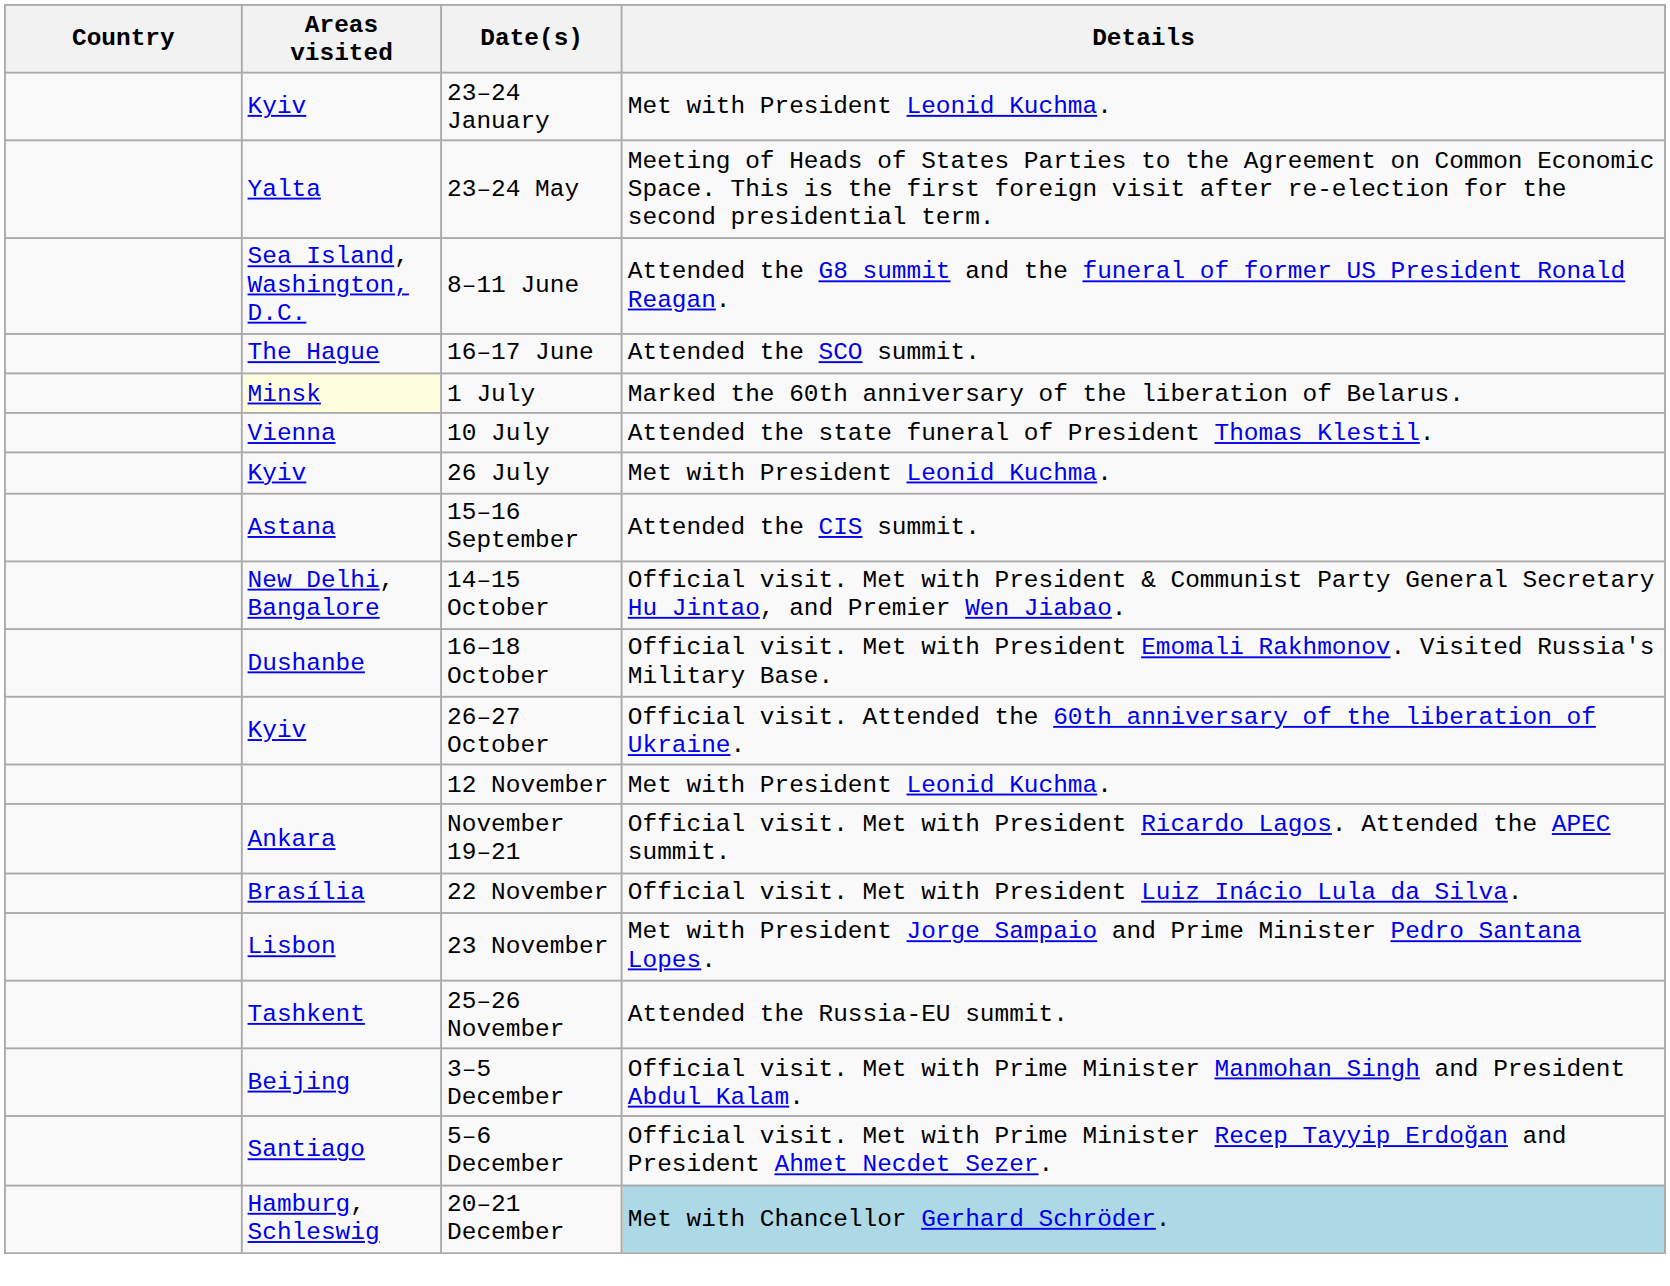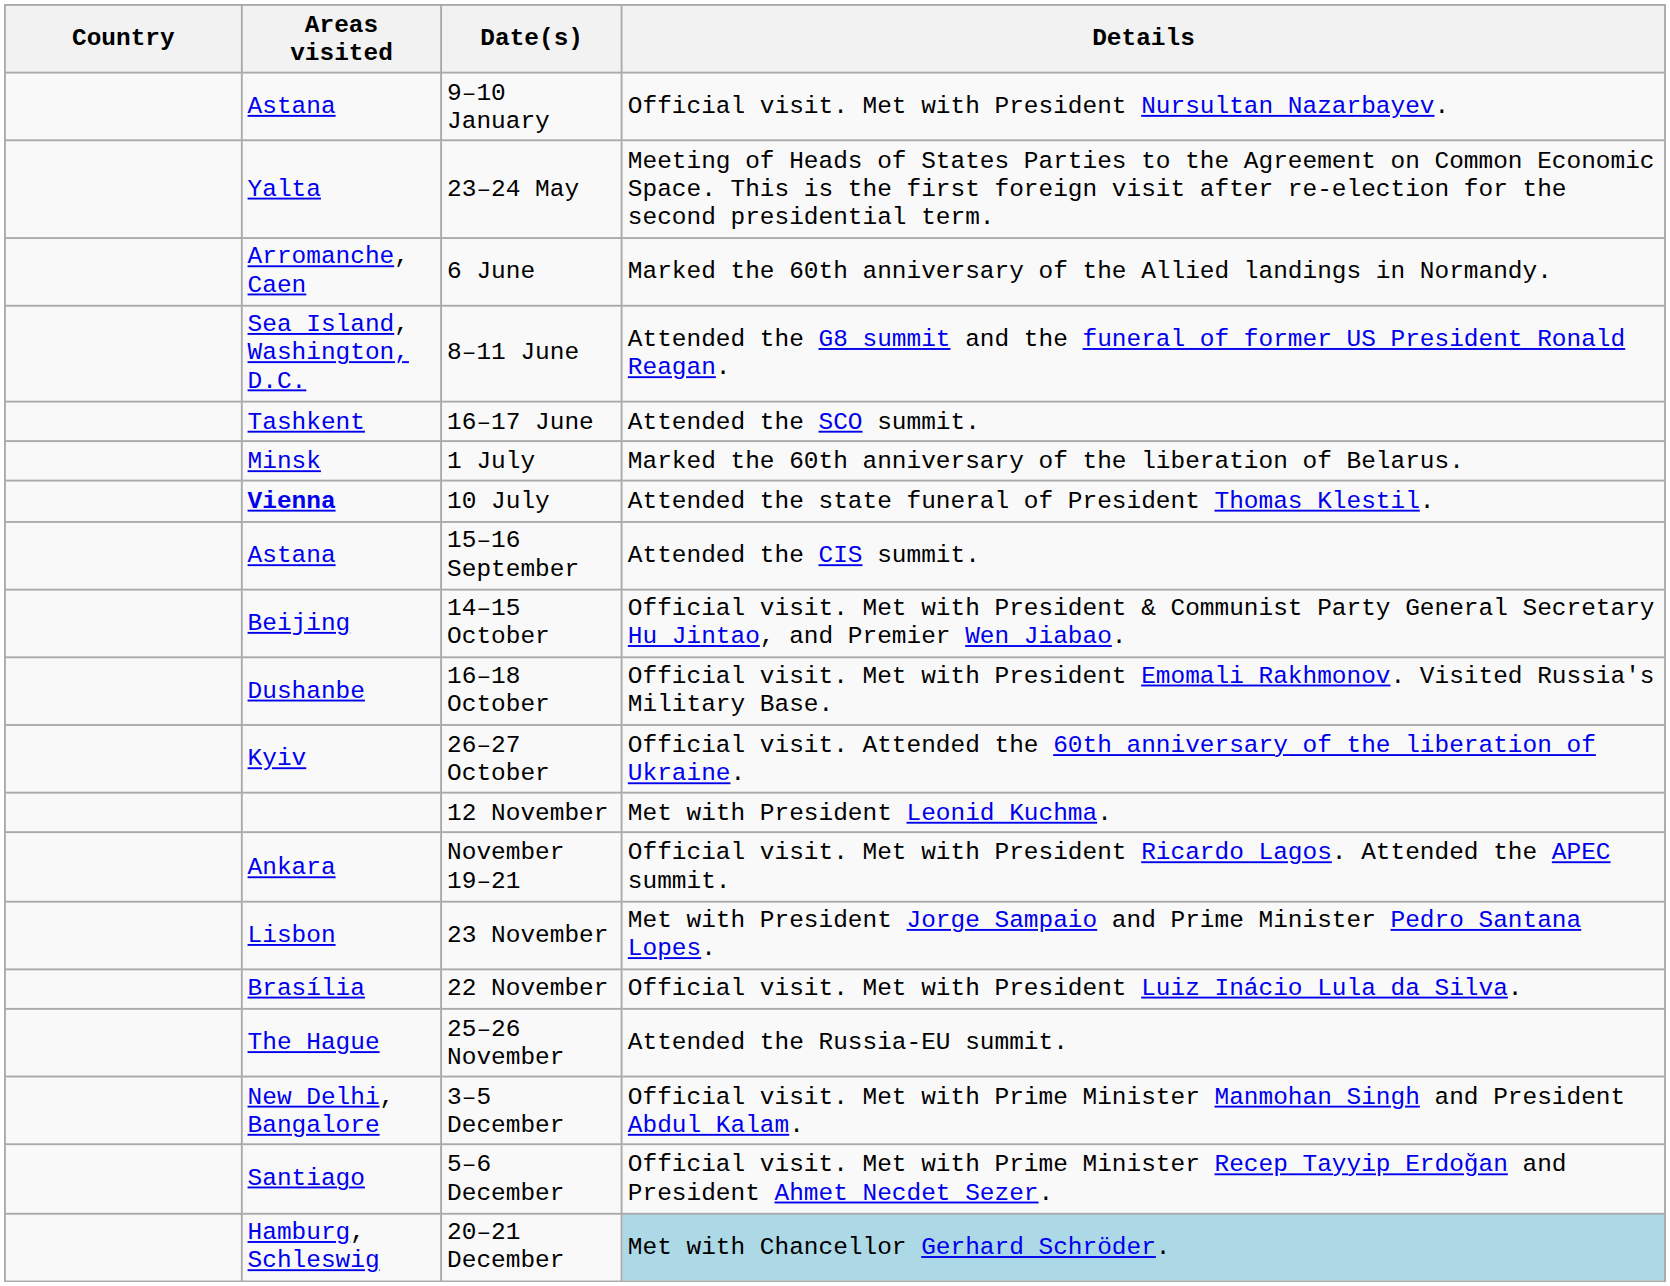+ row: Astana | 9–10 January | Official visit. Met with President Nursultan Nazarbayev.
- row: Kyiv | 23–24 January | Met with President Leonid Kuchma.
+ row: Arromanche, Caen | 6 June | Marked the 60th anniversary of the Allied landings in Normandy.
16–17 June | Areas visited: The Hague -> Tashkent
1 July | Areas visited: lightyellow background -> no background
10 July | Areas visited: normal -> bold
- row: Kyiv | 26 July | Met with President Leonid Kuchma.
14–15 October | Areas visited: New Delhi, Bangalore -> Beijing
rows swapped: 22 November <-> 23 November
25–26 November | Areas visited: Tashkent -> The Hague
3–5 December | Areas visited: Beijing -> New Delhi, Bangalore
